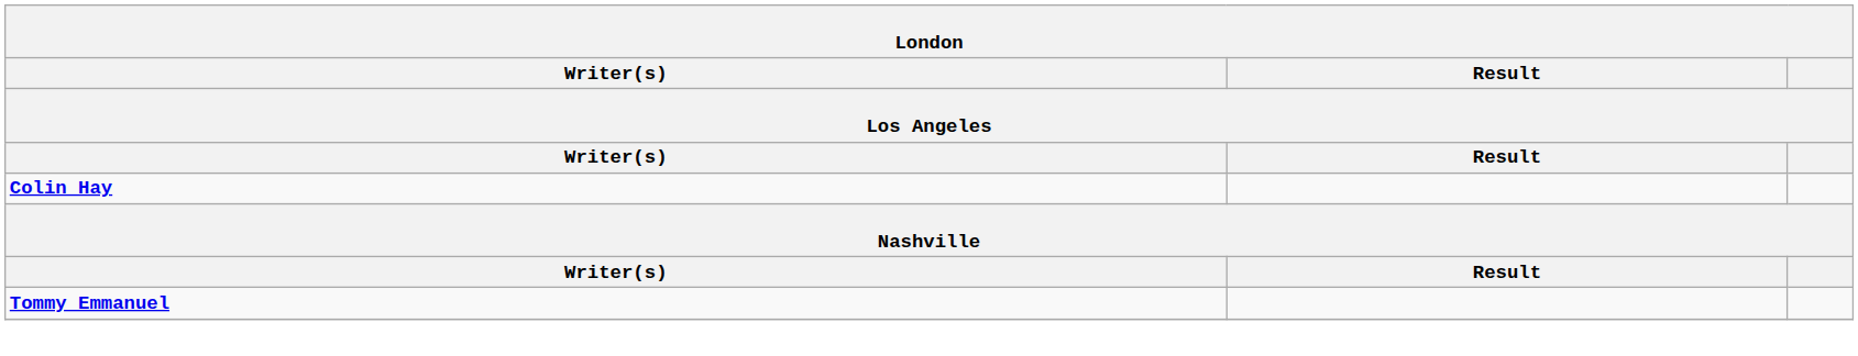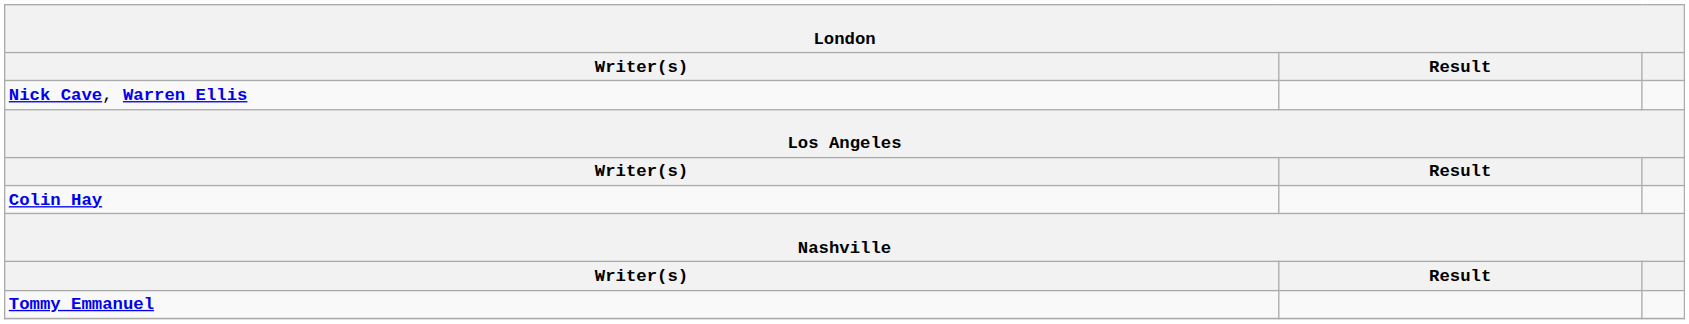+ row: Nick Cave, Warren Ellis
